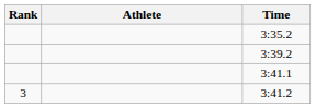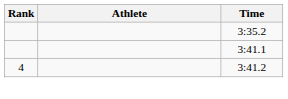- row: 3:39.2
3:41.2 | Rank: 3 -> 4
